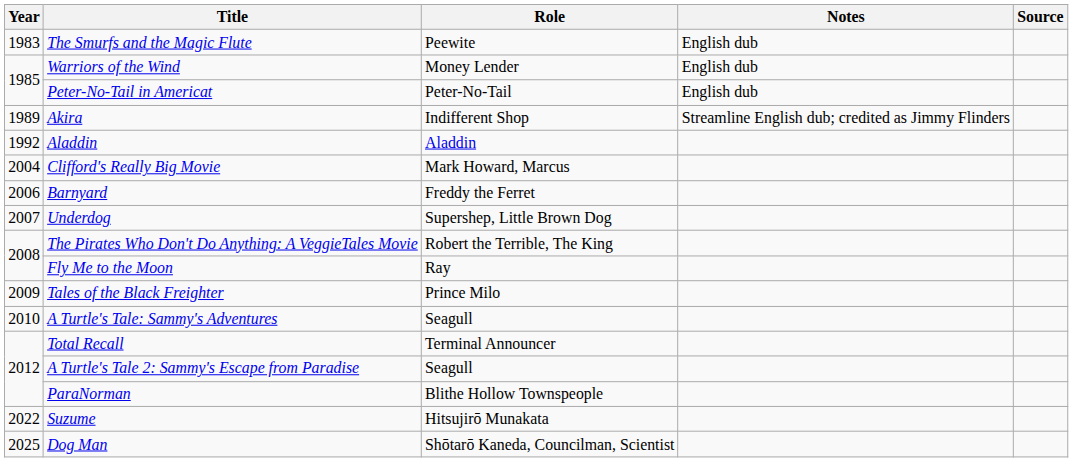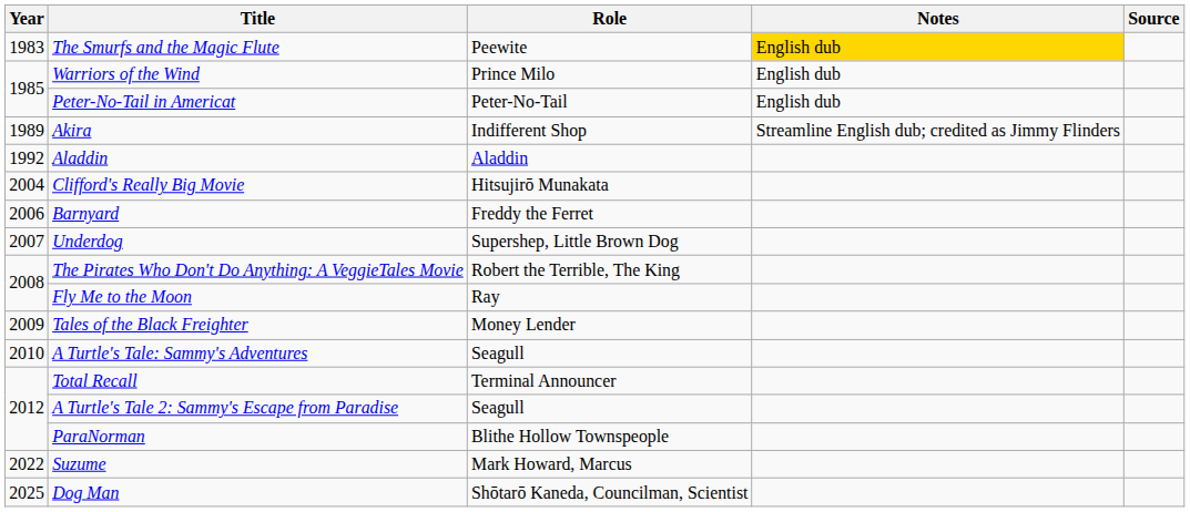The Smurfs and the Magic Flute | Notes: no background -> gold background
Warriors of the Wind | Role: Money Lender -> Prince Milo
Clifford's Really Big Movie | Role: Mark Howard, Marcus -> Hitsujirō Munakata
Tales of the Black Freighter | Role: Prince Milo -> Money Lender
Suzume | Role: Hitsujirō Munakata -> Mark Howard, Marcus
